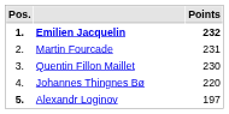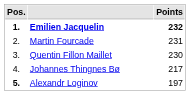Johannes Thingnes Bø | Points: 220 -> 217
